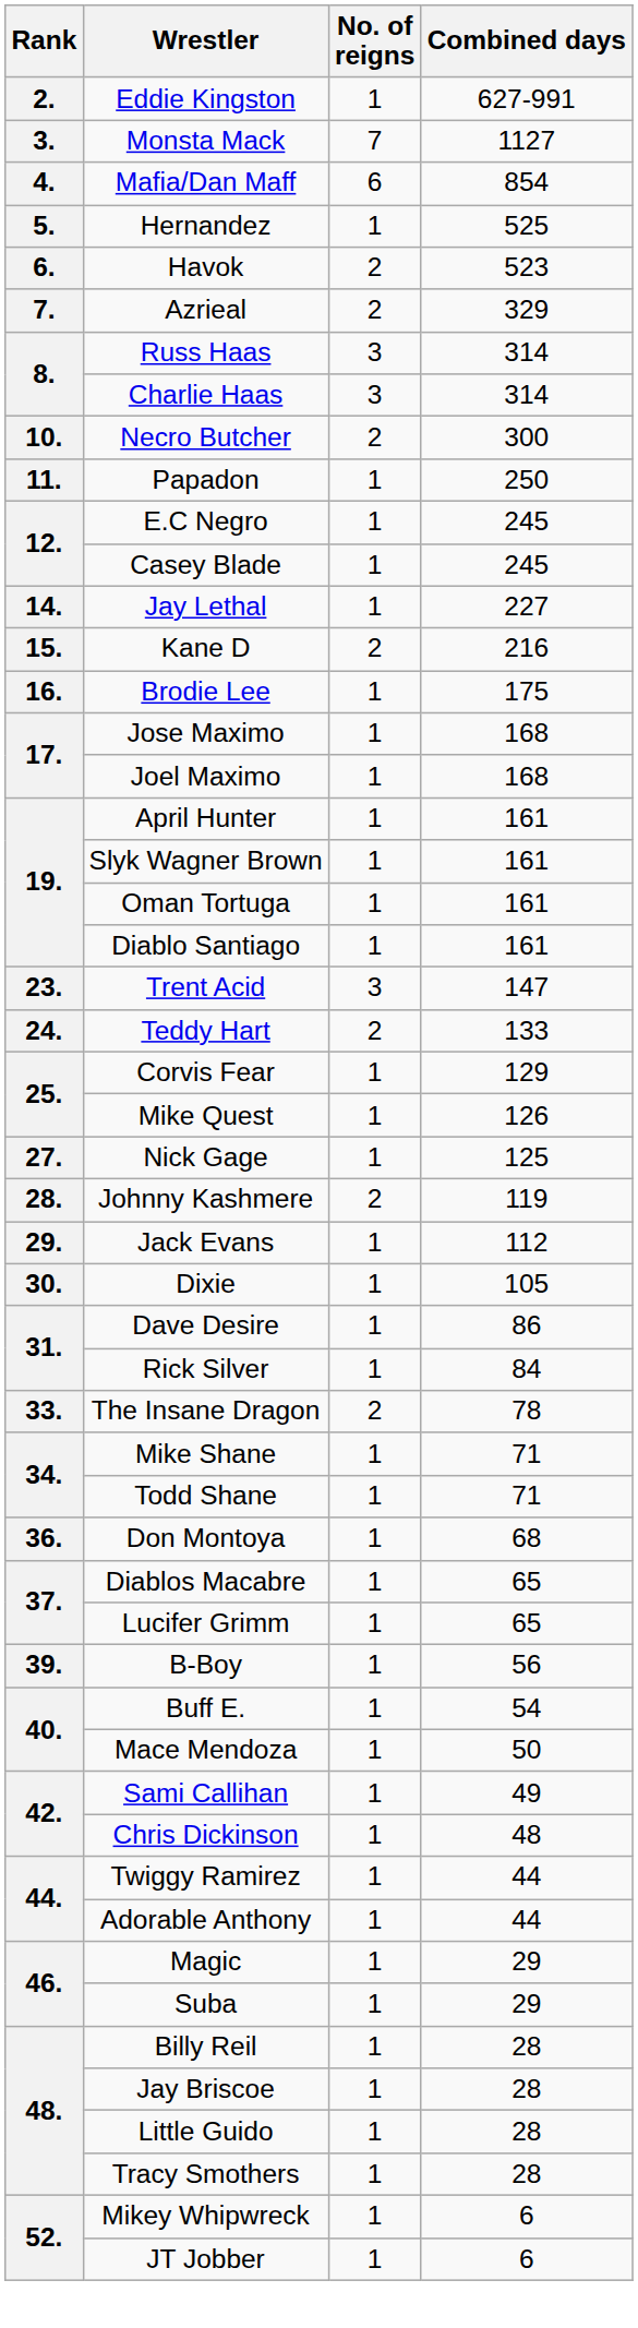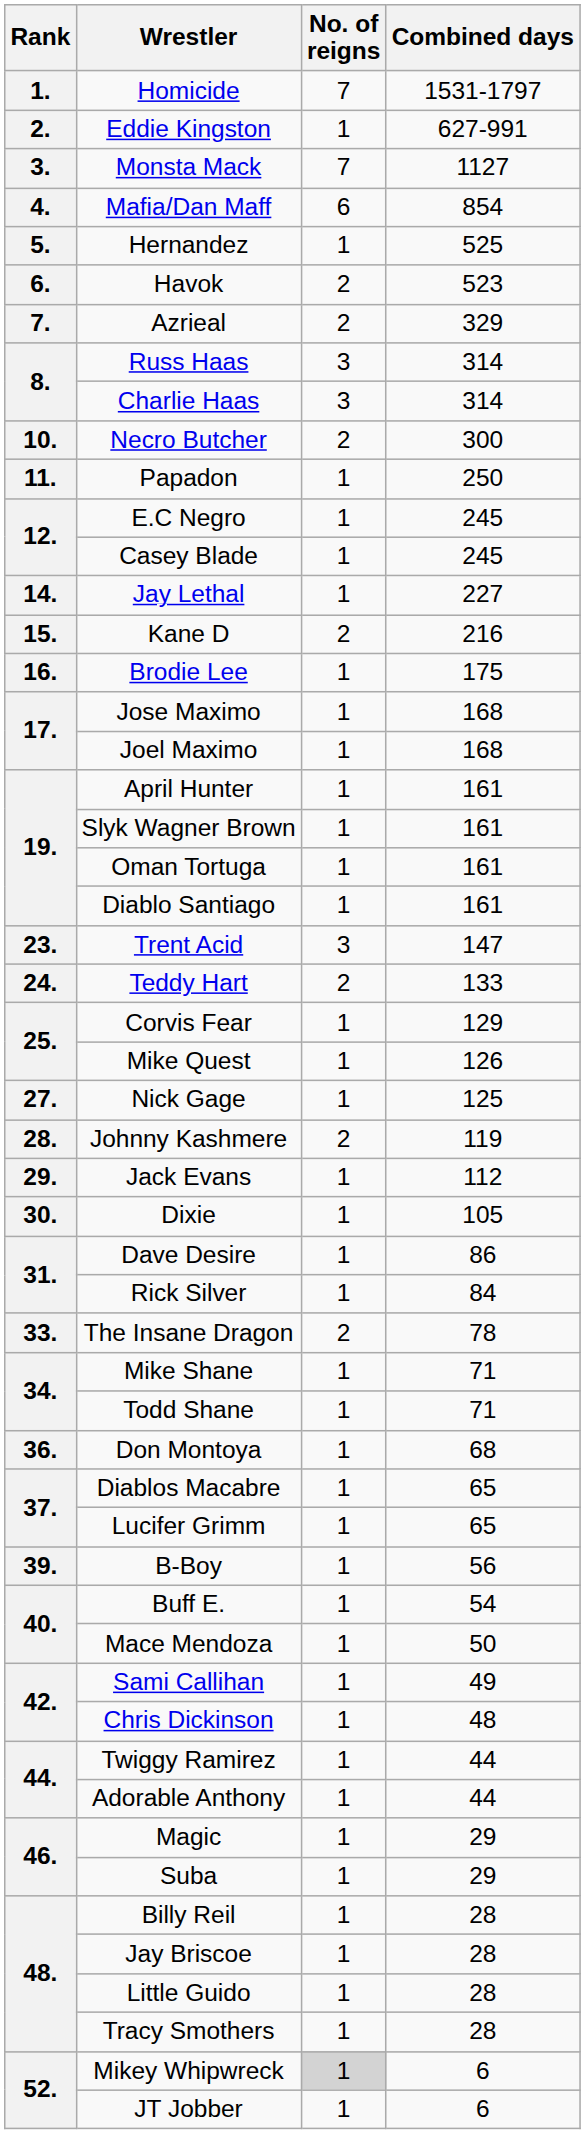+ row: 1. | Homicide | 7 | 1531-1797
Mikey Whipwreck | No. of reigns: no background -> lightgrey background
